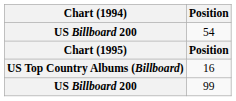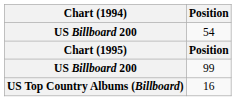rows swapped: 99 <-> 16
